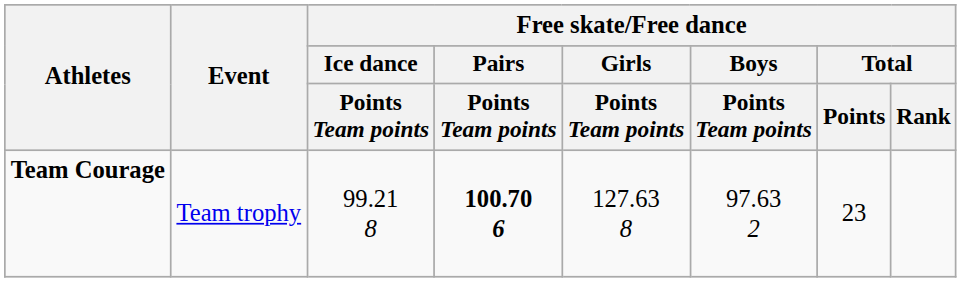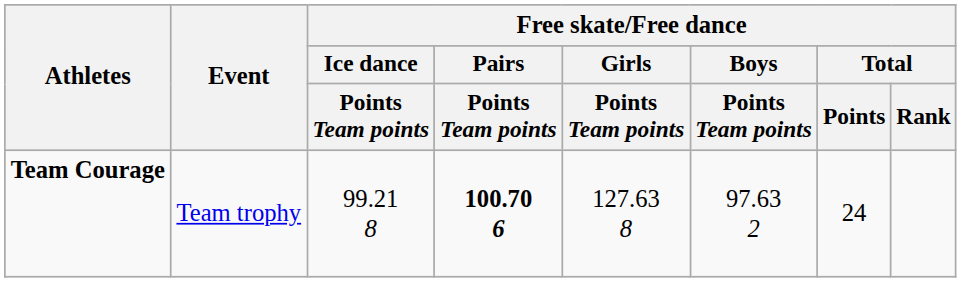Team Courage | Free skate/Free dance / Total / Points: 23 -> 24
